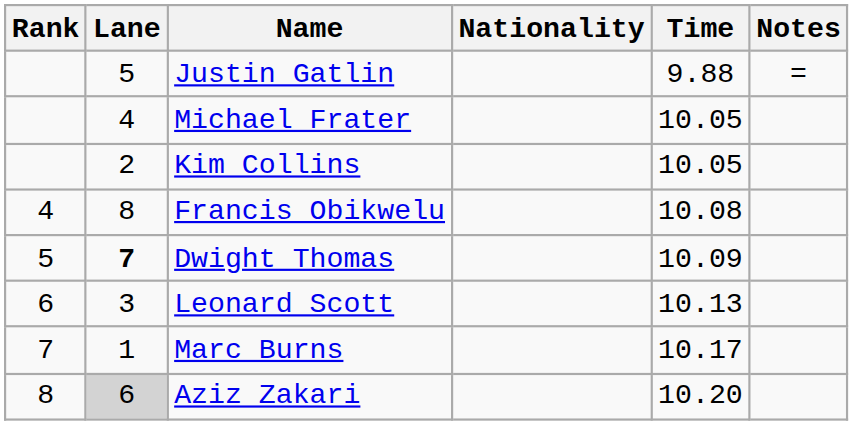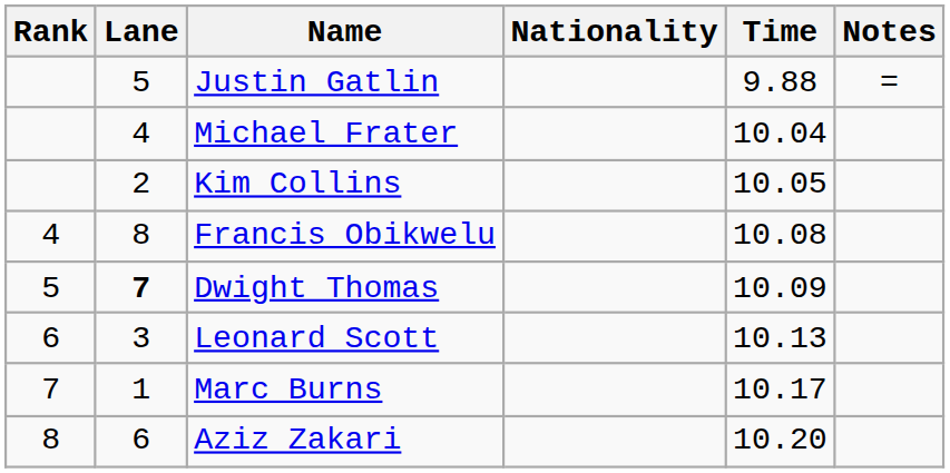Michael Frater | Time: 10.05 -> 10.04
Aziz Zakari | Lane: lightgrey background -> no background
